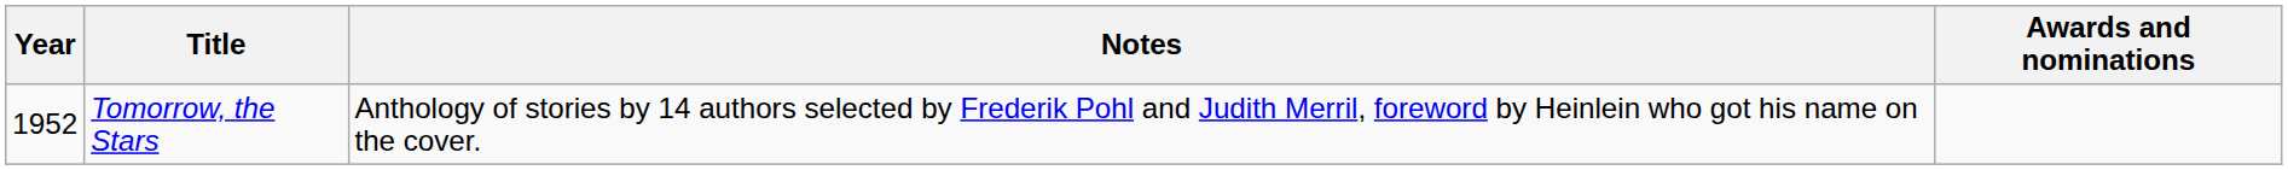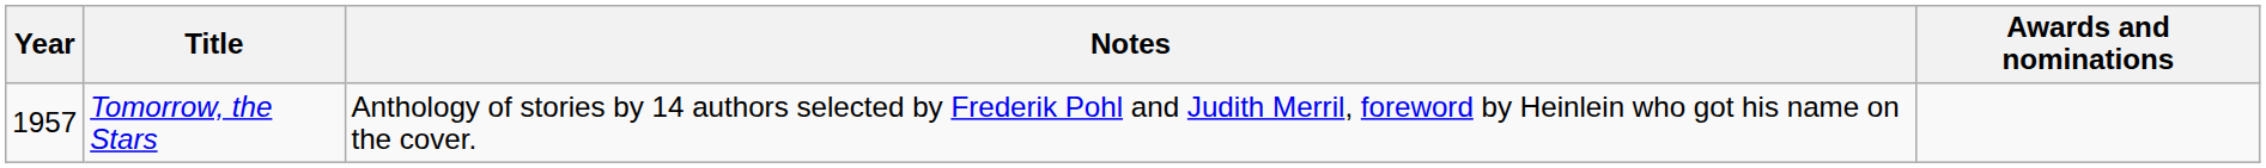Tomorrow, the Stars | Year: 1952 -> 1957
